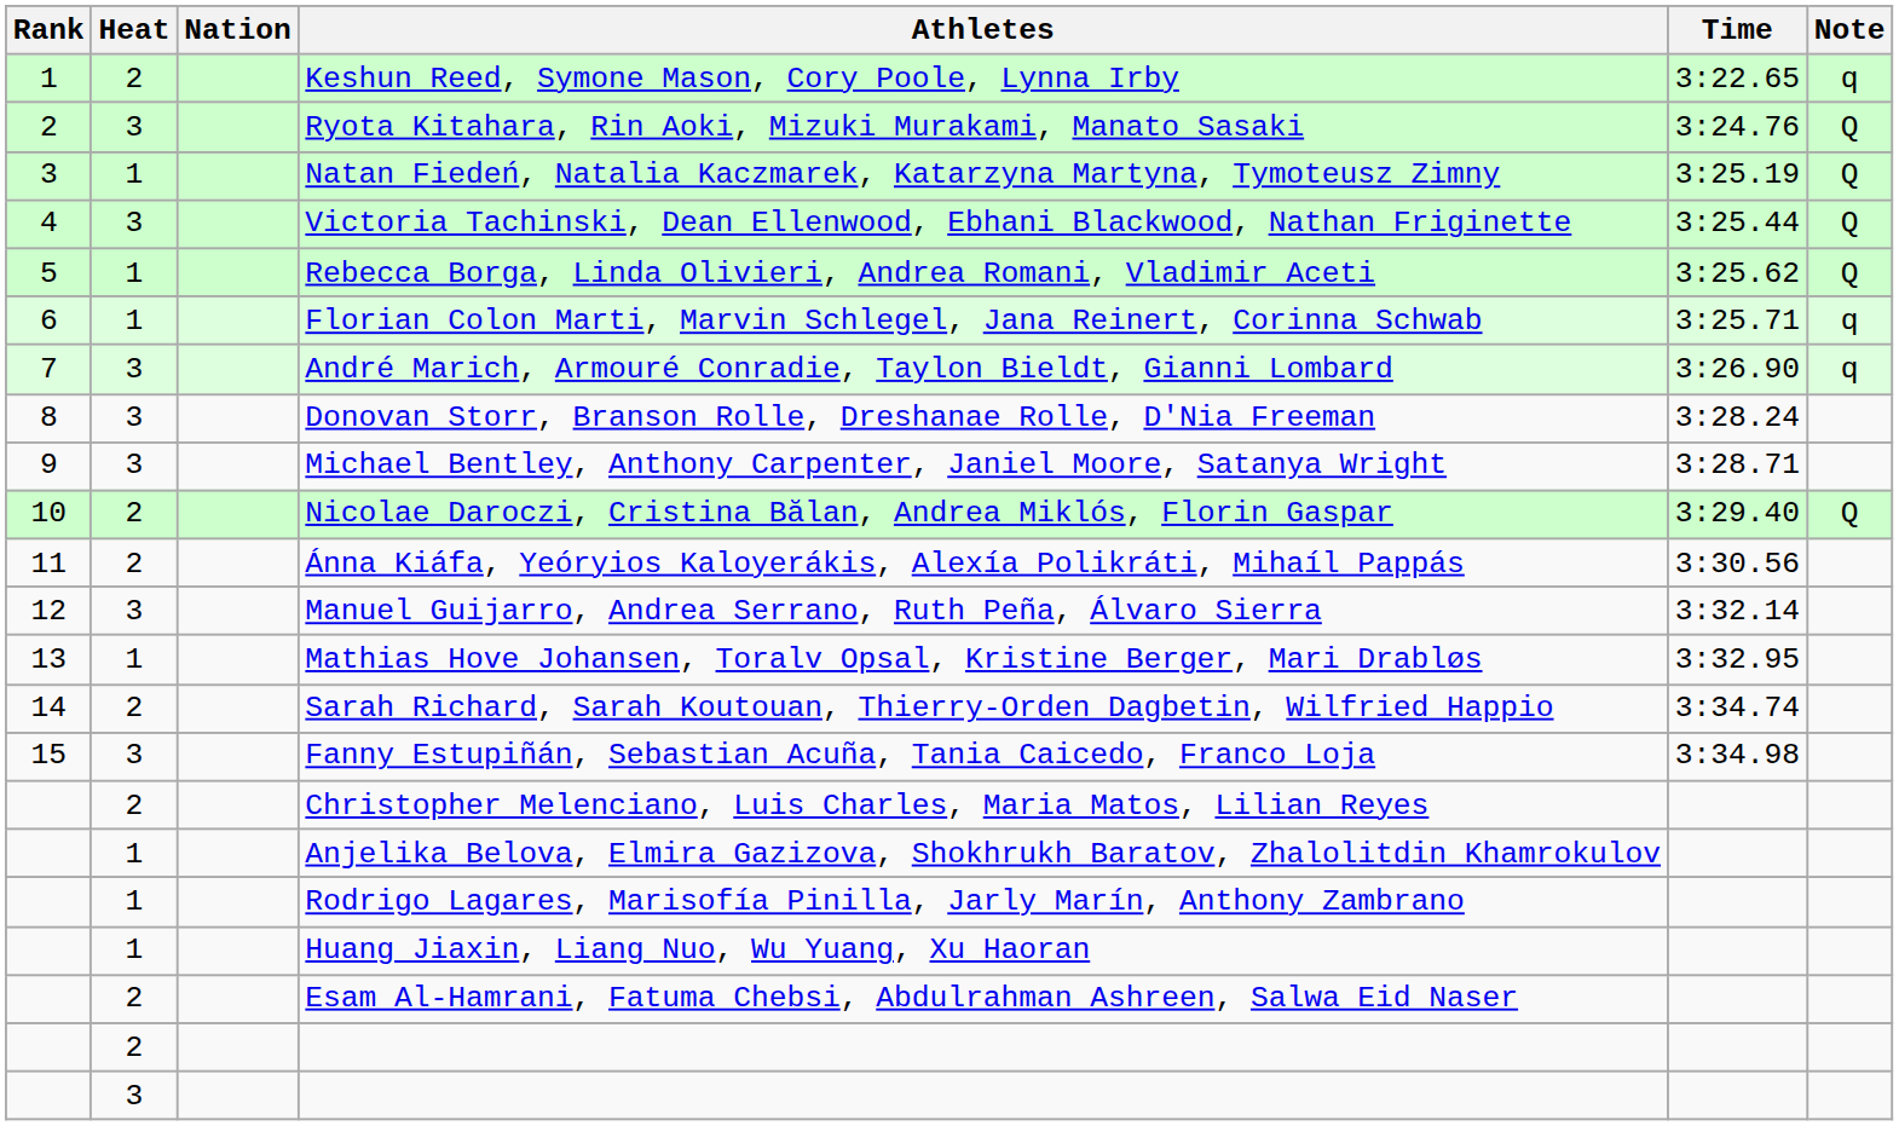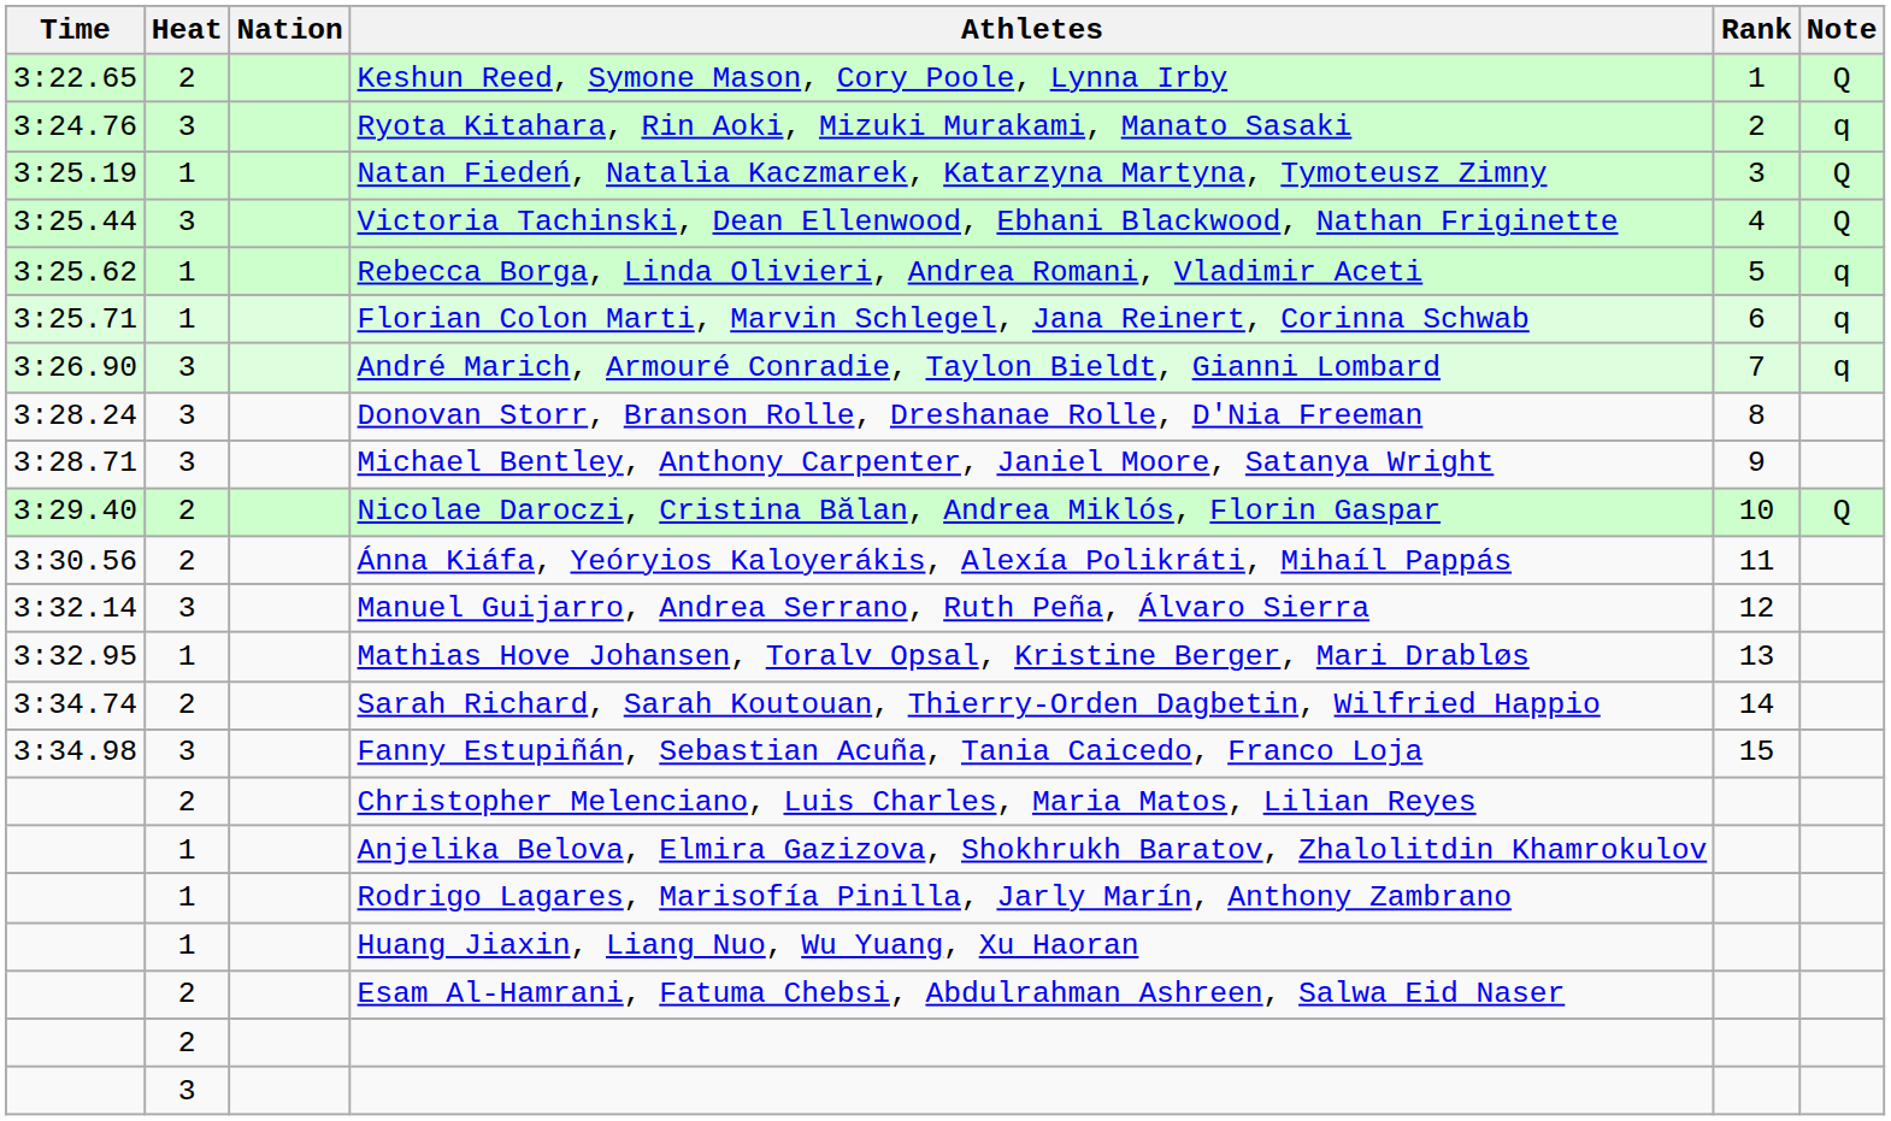columns swapped: Rank <-> Time
Keshun Reed, Symone Mason, Cory Poole, Lynna Irby | Note: q -> Q
Ryota Kitahara, Rin Aoki, Mizuki Murakami, Manato Sasaki | Note: Q -> q
Rebecca Borga, Linda Olivieri, Andrea Romani, Vladimir Aceti | Note: Q -> q
